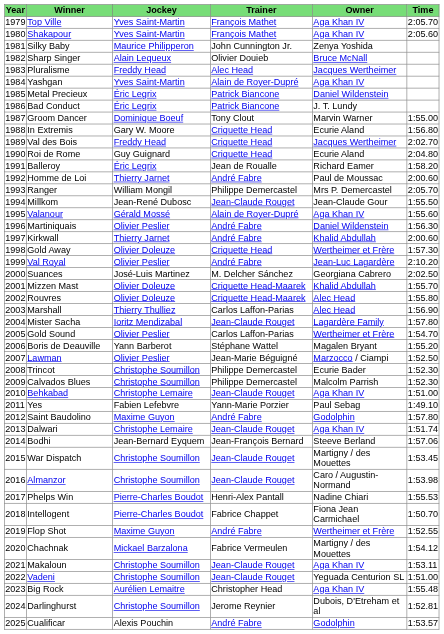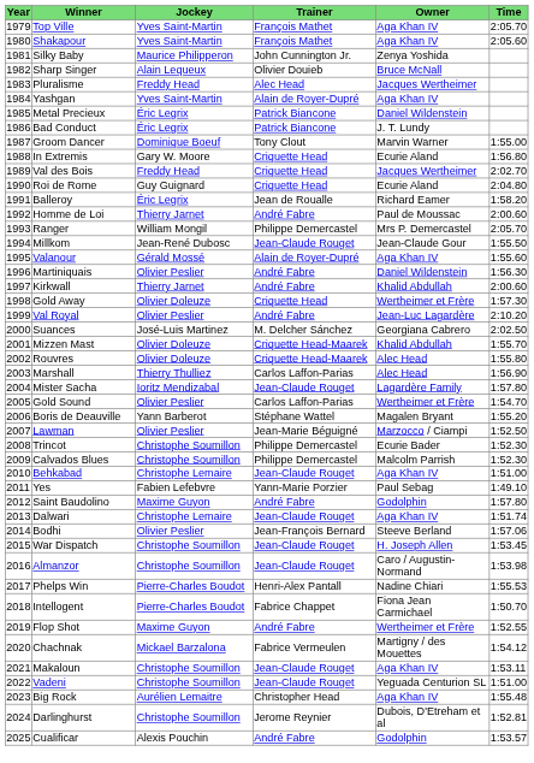Bodhi | Jockey: Jean-Bernard Eyquem -> Olivier Peslier
War Dispatch | Owner: Martigny / des Mouettes -> H. Joseph Allen
